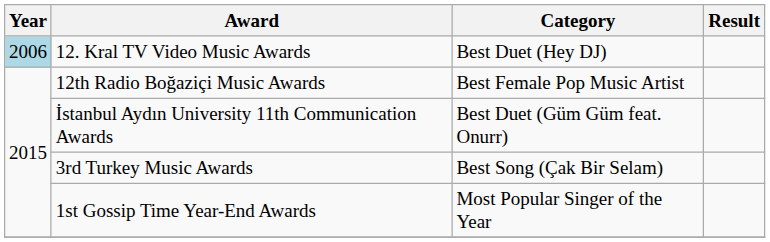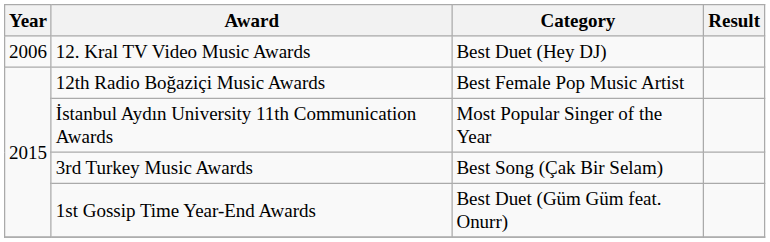12. Kral TV Video Music Awards | Year: lightblue background -> no background
İstanbul Aydın University 11th Communication Awards | Category: Best Duet (Güm Güm feat. Onurr) -> Most Popular Singer of the Year
1st Gossip Time Year-End Awards | Category: Most Popular Singer of the Year -> Best Duet (Güm Güm feat. Onurr)
